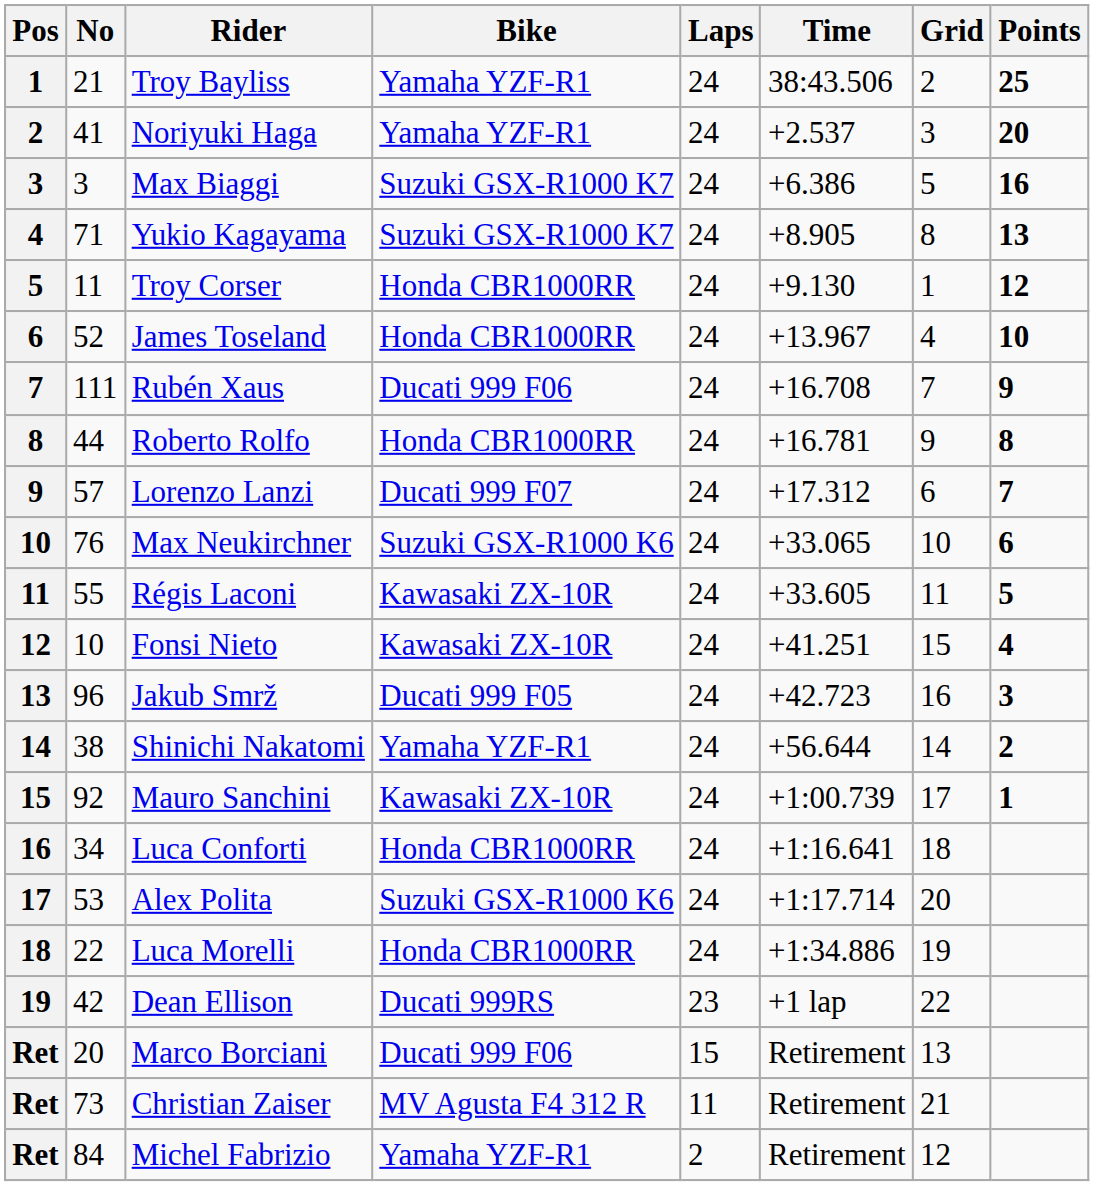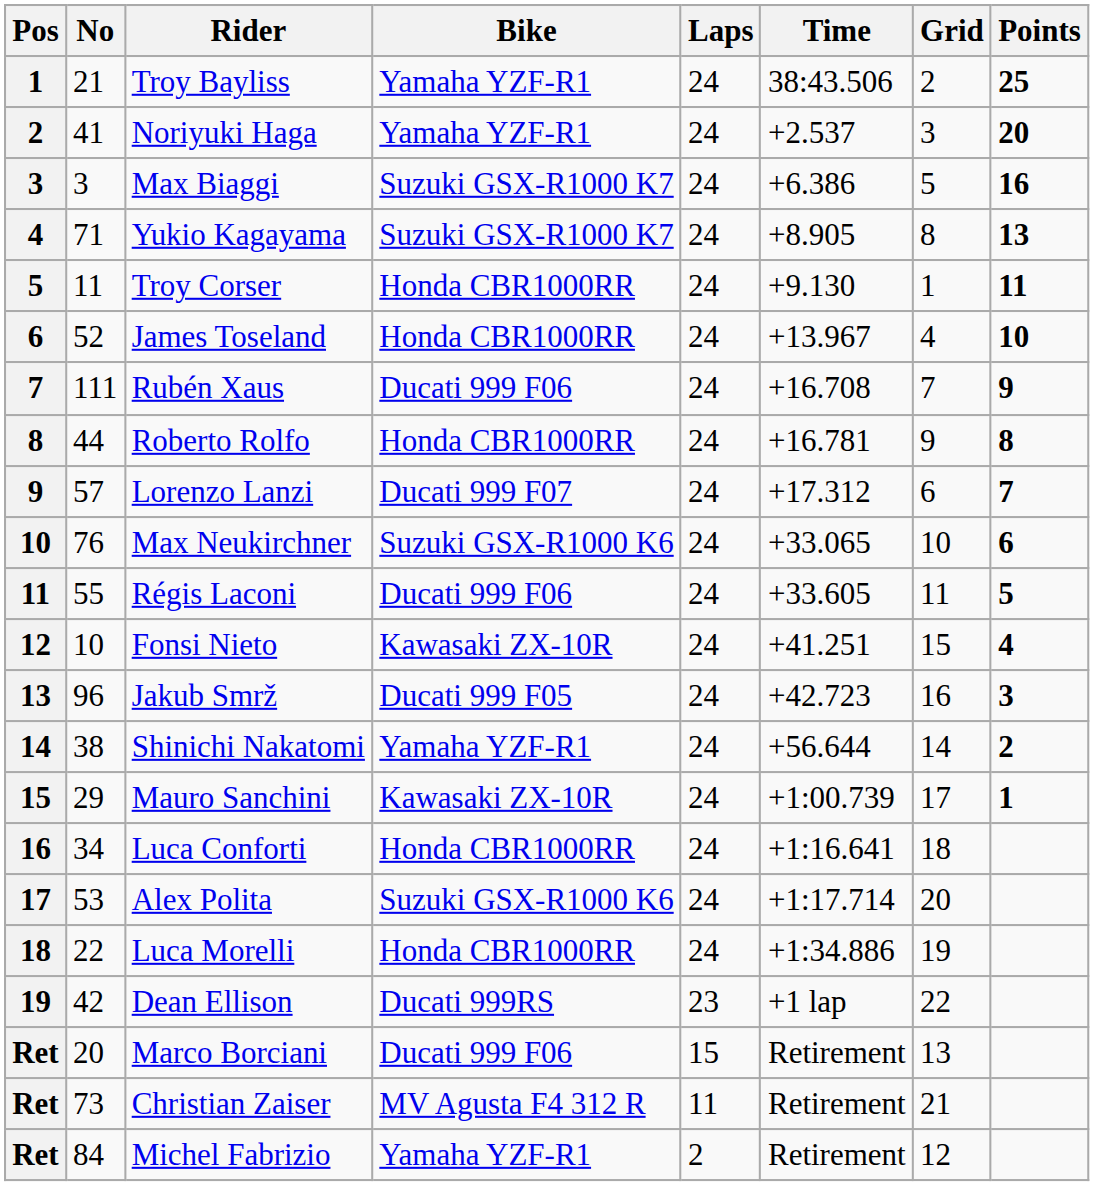Troy Corser | Points: 12 -> 11
Régis Laconi | Bike: Kawasaki ZX-10R -> Ducati 999 F06
Mauro Sanchini | No: 92 -> 29
